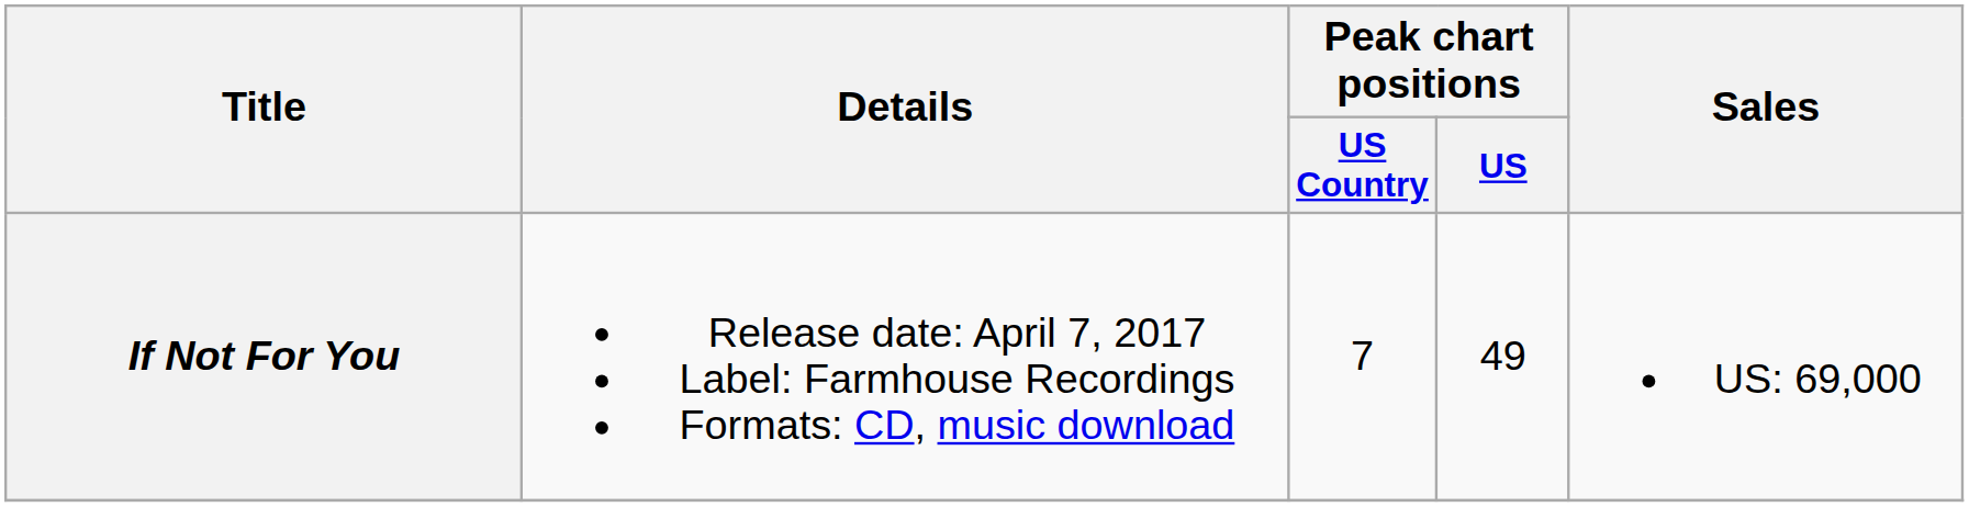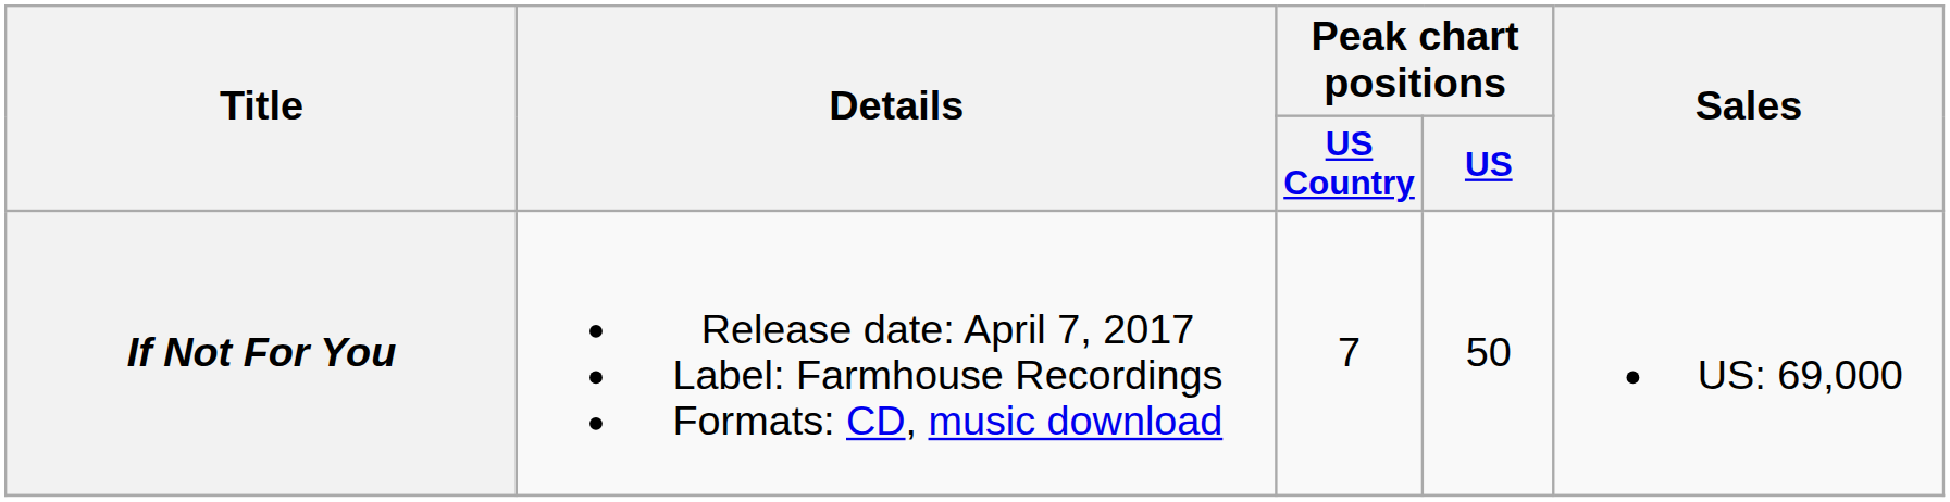If Not For You | Peak chart positions / US: 49 -> 50
